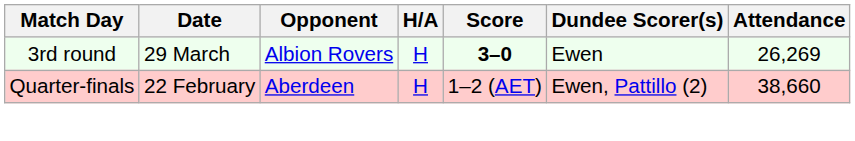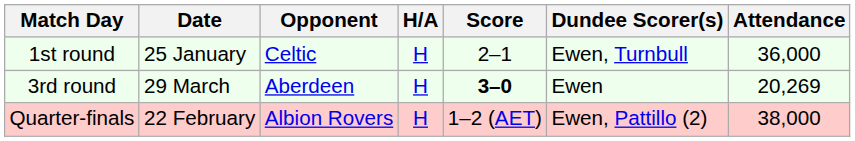+ row: 1st round | 25 January | Celtic | H | 2–1 | Ewen, Turnbull | 36,000
3rd round | Opponent: Albion Rovers -> Aberdeen
3rd round | Attendance: 26,269 -> 20,269
Quarter-finals | Opponent: Aberdeen -> Albion Rovers
Quarter-finals | Attendance: 38,660 -> 38,000
